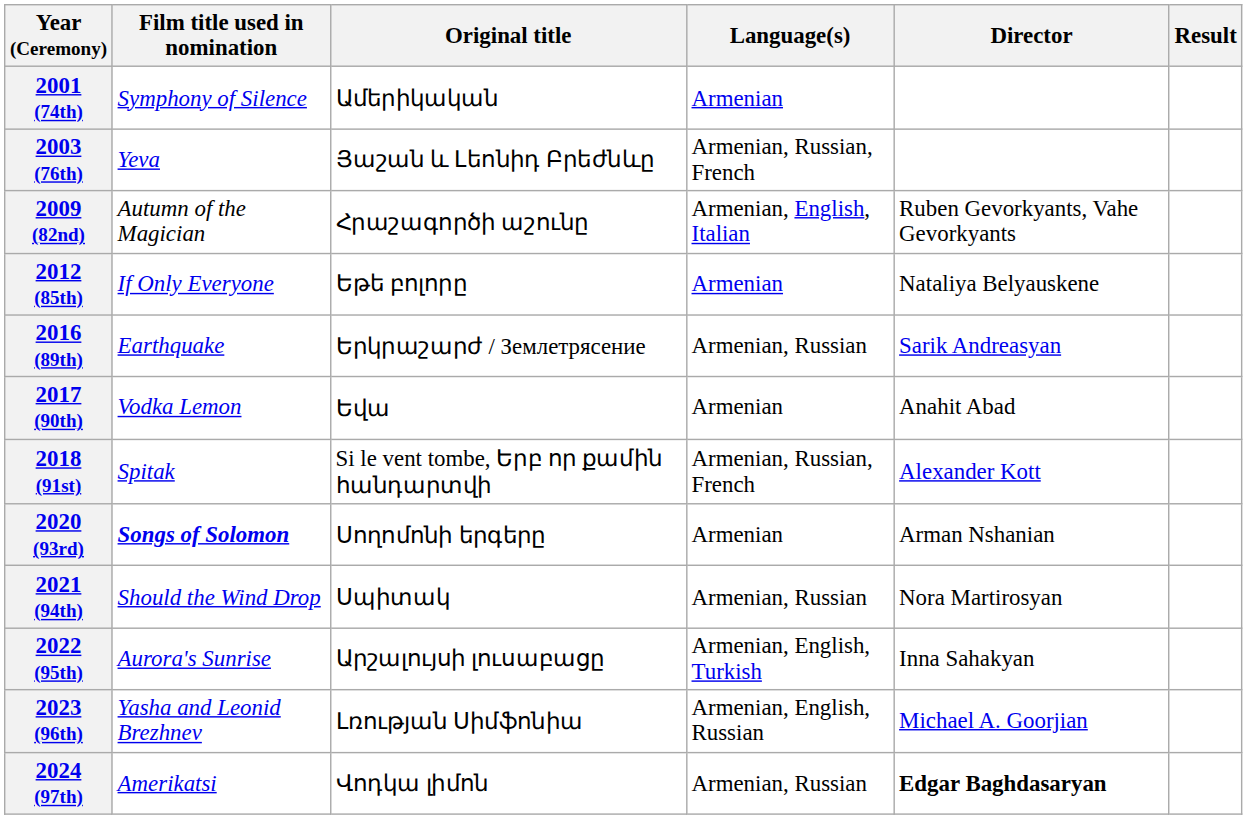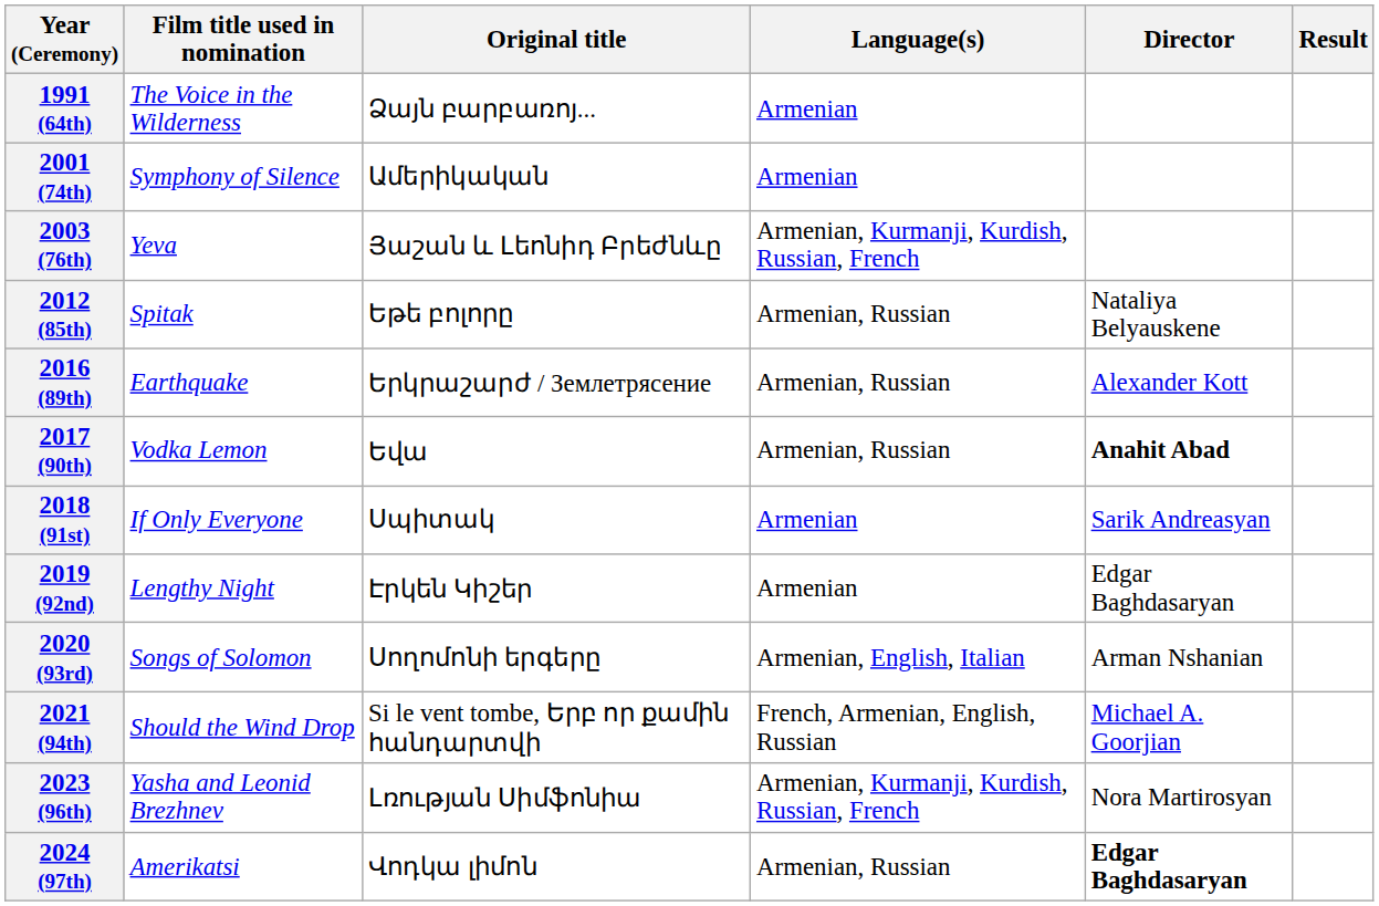+ row: 1991 (64th) | The Voice in the Wilderness | Ձայն բարբառոյ... | Armenian
2003 (76th) | Language(s): Armenian, Russian, French -> Armenian, Kurmanji, Kurdish, Russian, French
- row: 2009 (82nd) | Autumn of the Magician | Հրաշագործի աշունը | Armenian, English, Italian | Ruben Gevorkyants, Vahe Gevorkyants
2012 (85th) | Film title used in nomination: If Only Everyone -> Spitak
2012 (85th) | Language(s): Armenian -> Armenian, Russian
2016 (89th) | Director: Sarik Andreasyan -> Alexander Kott
2017 (90th) | Language(s): Armenian -> Armenian, Russian
2017 (90th) | Director: normal -> bold
2018 (91st) | Film title used in nomination: Spitak -> If Only Everyone
2018 (91st) | Original title: Si le vent tombe, Երբ որ քամին հանդարտվի -> Սպիտակ
2018 (91st) | Language(s): Armenian, Russian, French -> Armenian
2018 (91st) | Director: Alexander Kott -> Sarik Andreasyan
+ row: 2019 (92nd) | Lengthy Night | Էրկեն Կիշեր | Armenian | Edgar Baghdasaryan
2020 (93rd) | Film title used in nomination: bold -> normal
2020 (93rd) | Language(s): Armenian -> Armenian, English, Italian
2021 (94th) | Original title: Սպիտակ -> Si le vent tombe, Երբ որ քամին հանդարտվի
2021 (94th) | Language(s): Armenian, Russian -> French, Armenian, English, Russian
2021 (94th) | Director: Nora Martirosyan -> Michael A. Goorjian
- row: 2022 (95th) | Aurora's Sunrise | Արշալույսի լուսաբացը | Armenian, English, Turkish | Inna Sahakyan
2023 (96th) | Language(s): Armenian, English, Russian -> Armenian, Kurmanji, Kurdish, Russian, French
2023 (96th) | Director: Michael A. Goorjian -> Nora Martirosyan
